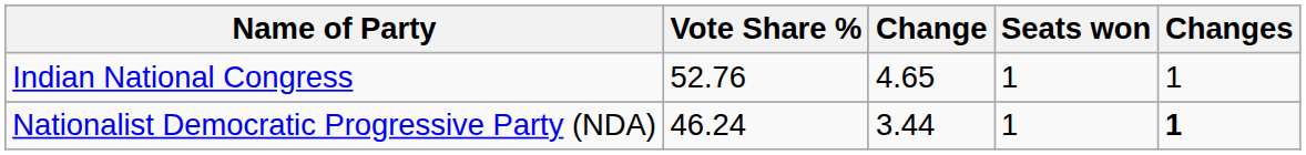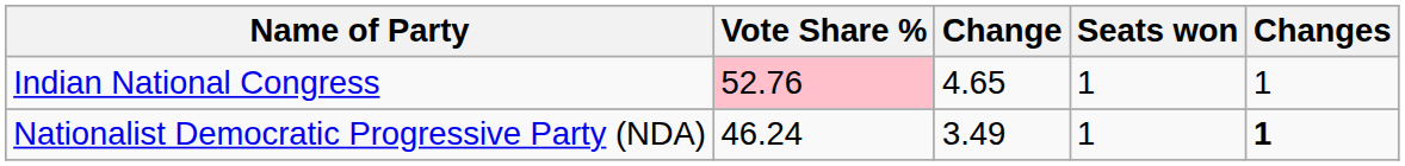Indian National Congress | Vote Share %: no background -> pink background
Nationalist Democratic Progressive Party (NDA) | Change: 3.44 -> 3.49
